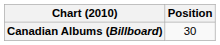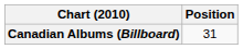Canadian Albums (Billboard) | Position: 30 -> 31
